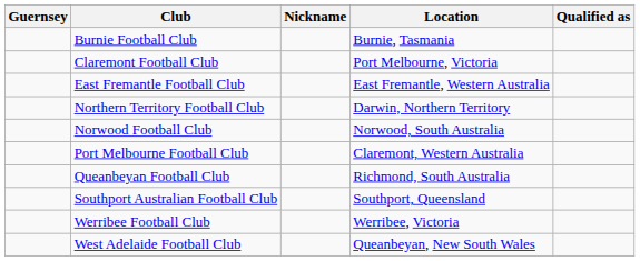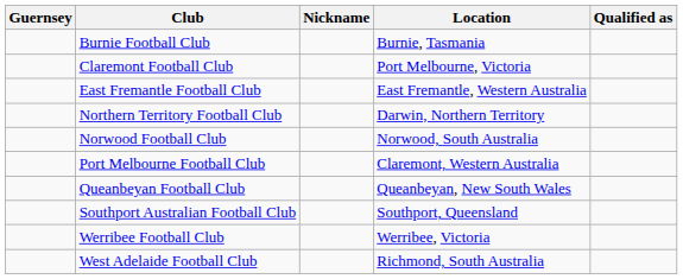Queanbeyan Football Club | Location: Richmond, South Australia -> Queanbeyan, New South Wales
West Adelaide Football Club | Location: Queanbeyan, New South Wales -> Richmond, South Australia
